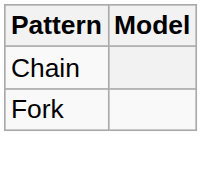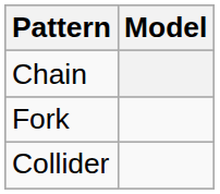+ row: Collider
